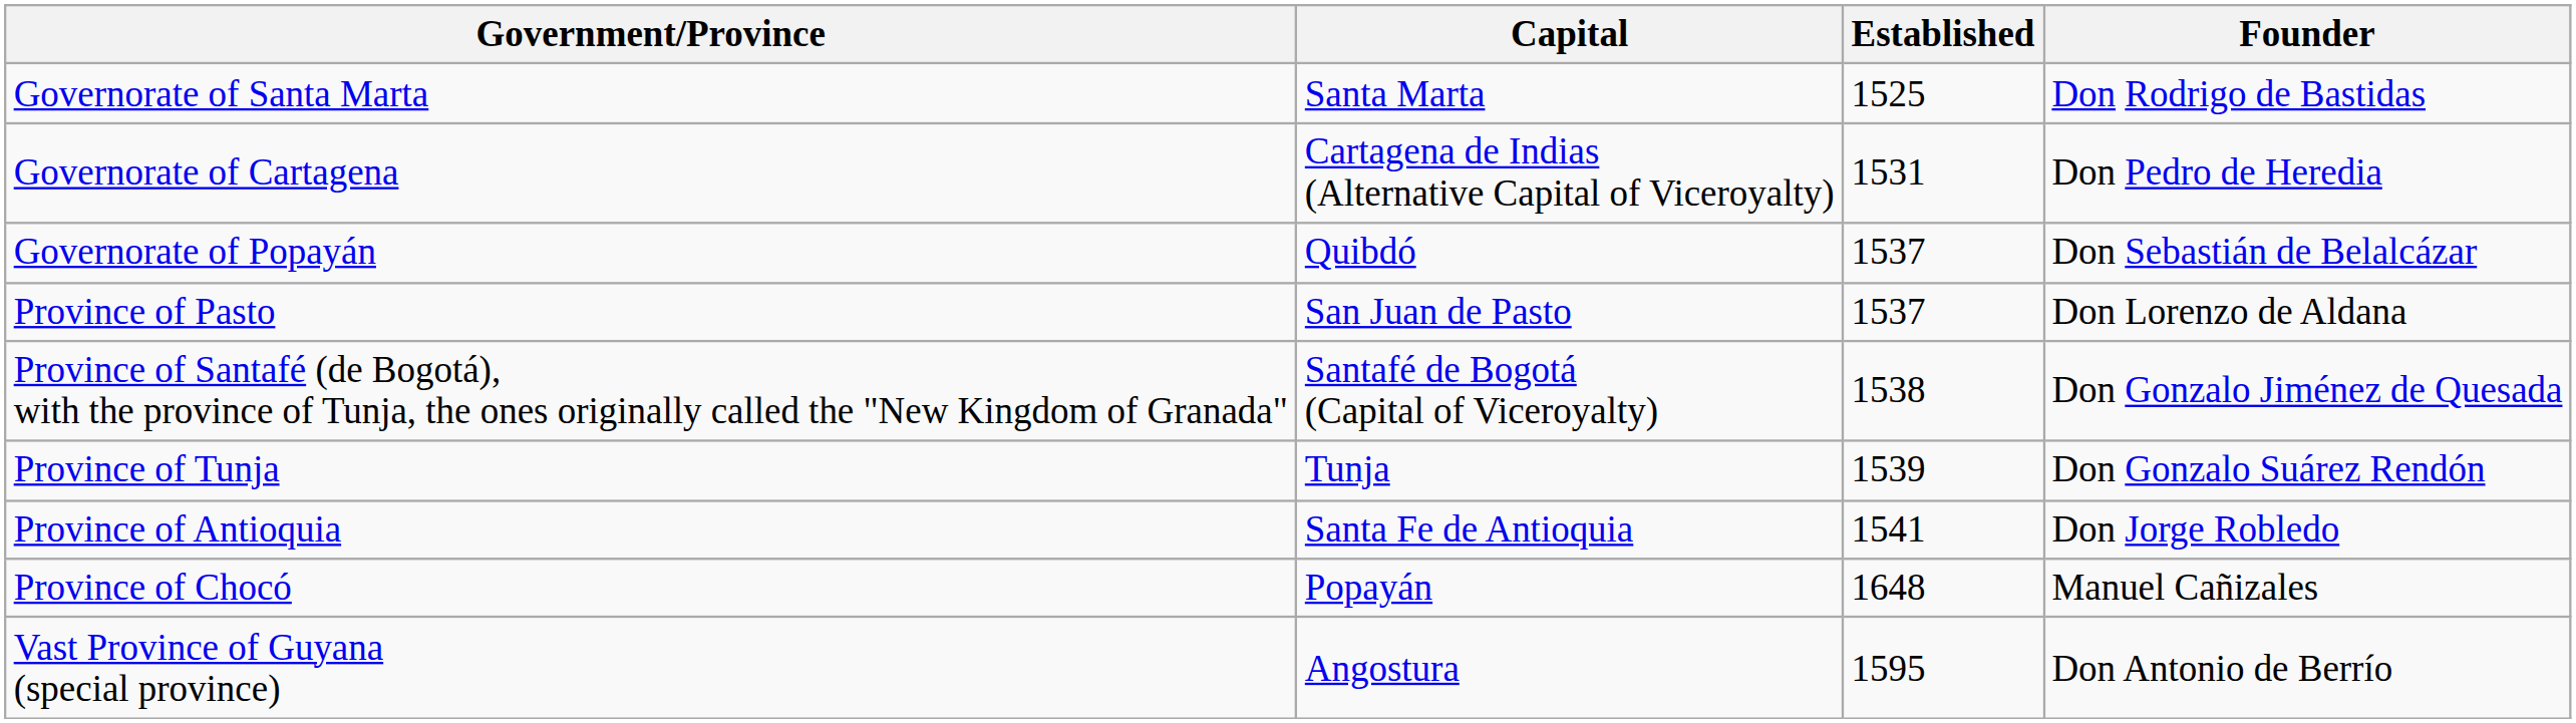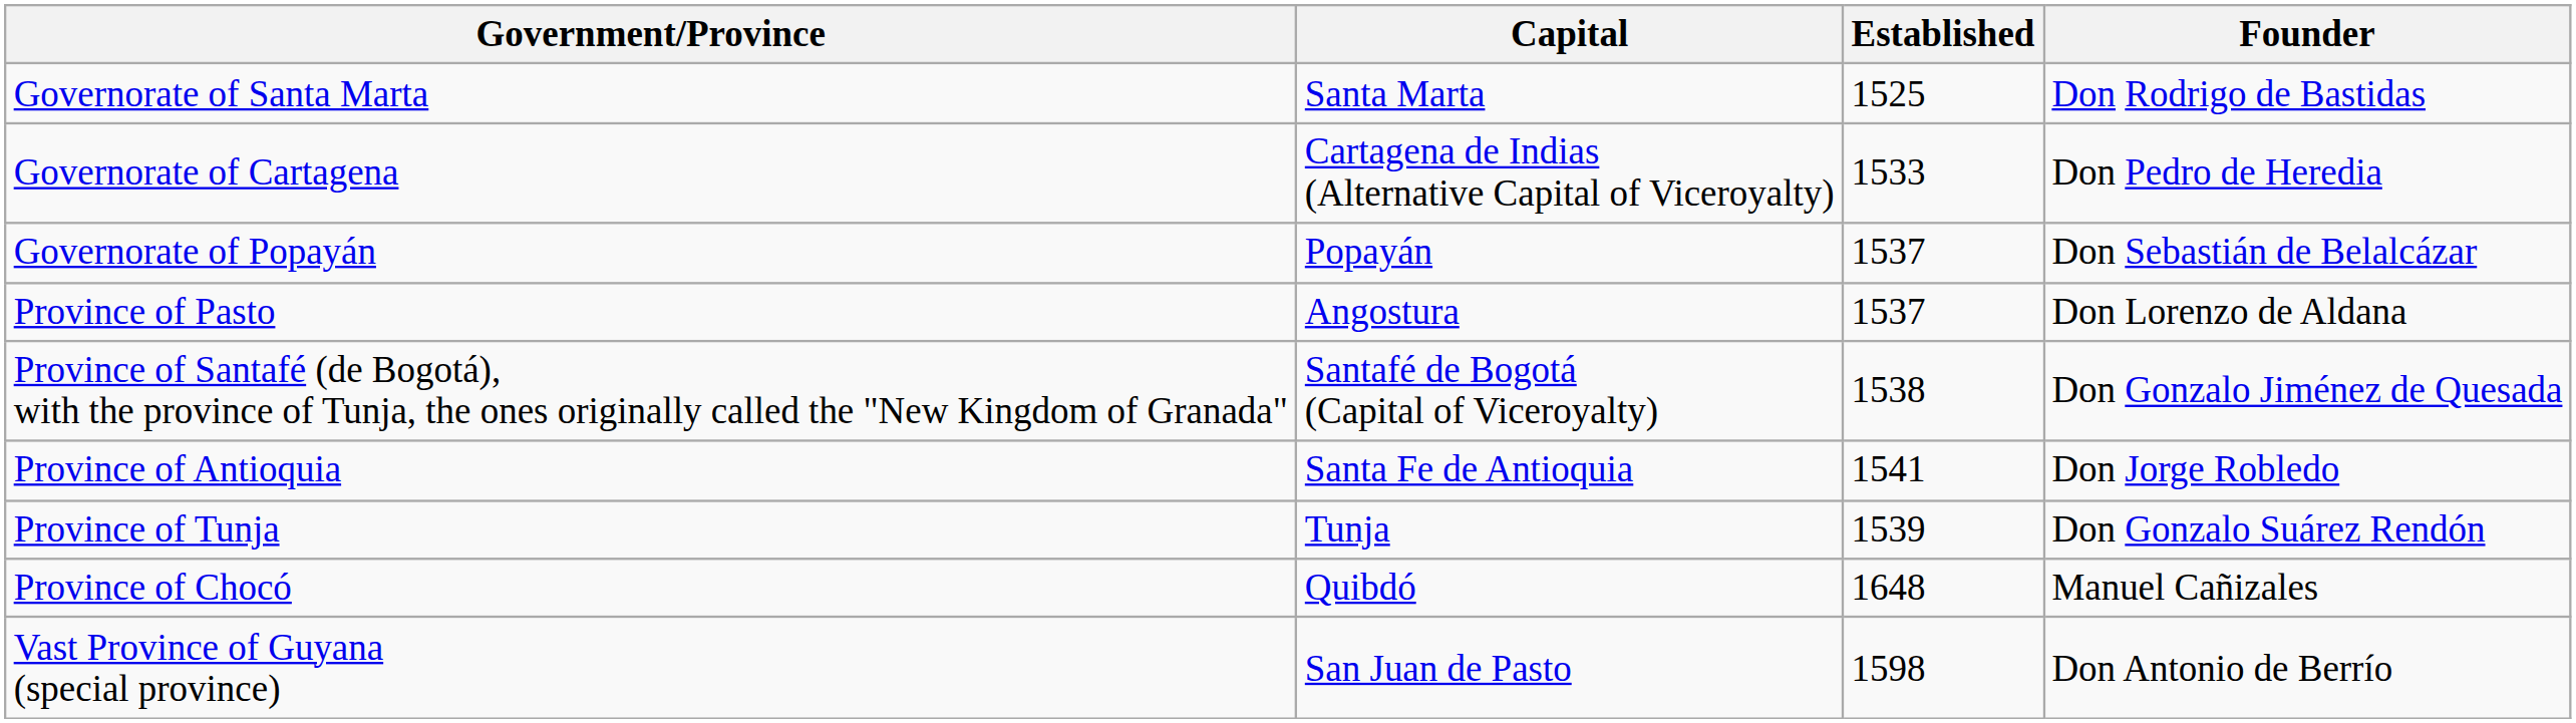Governorate of Cartagena | Established: 1531 -> 1533
Governorate of Popayán | Capital: Quibdó -> Popayán
Province of Pasto | Capital: San Juan de Pasto -> Angostura
rows swapped: Province of Tunja <-> Province of Antioquia
Province of Chocó | Capital: Popayán -> Quibdó
Vast Province of Guyana (special province) | Capital: Angostura -> San Juan de Pasto
Vast Province of Guyana (special province) | Established: 1595 -> 1598
